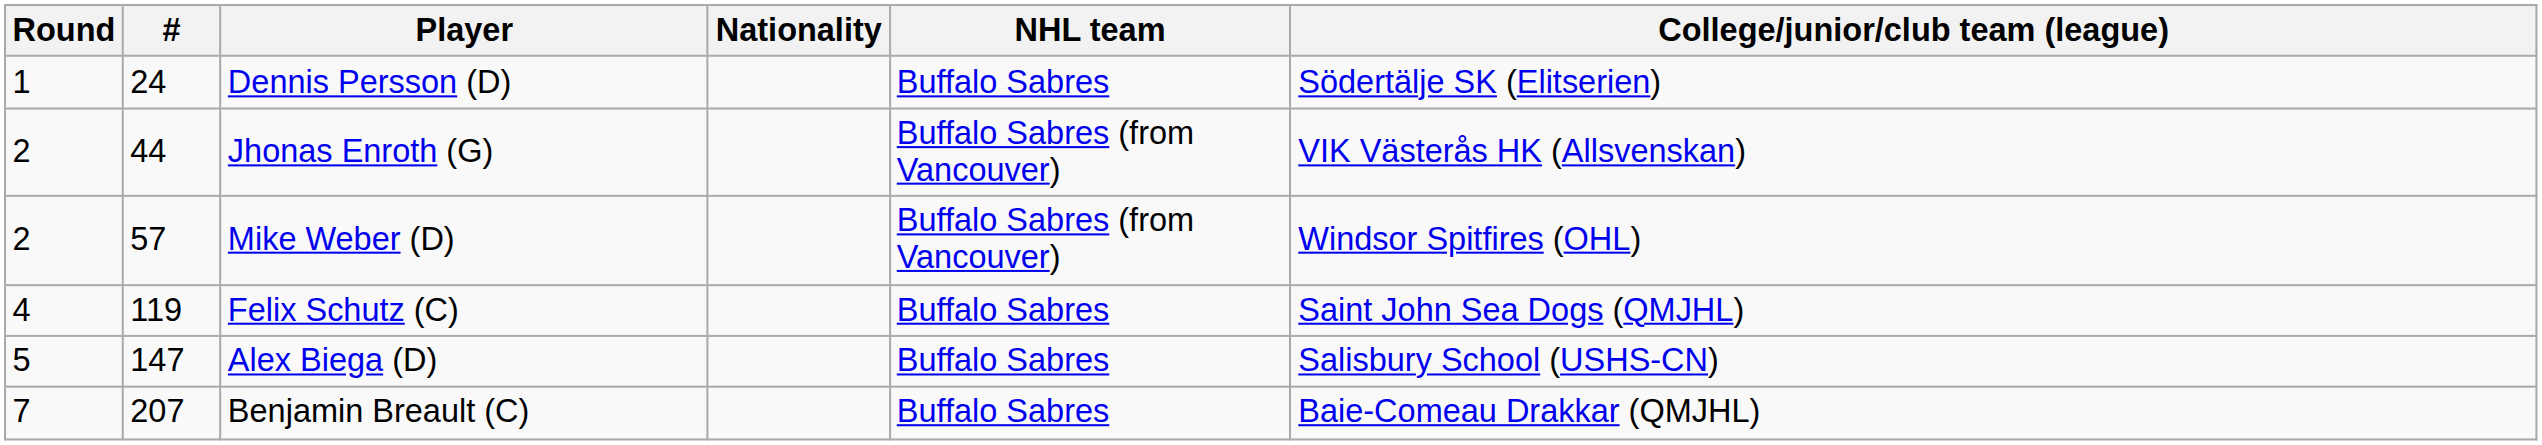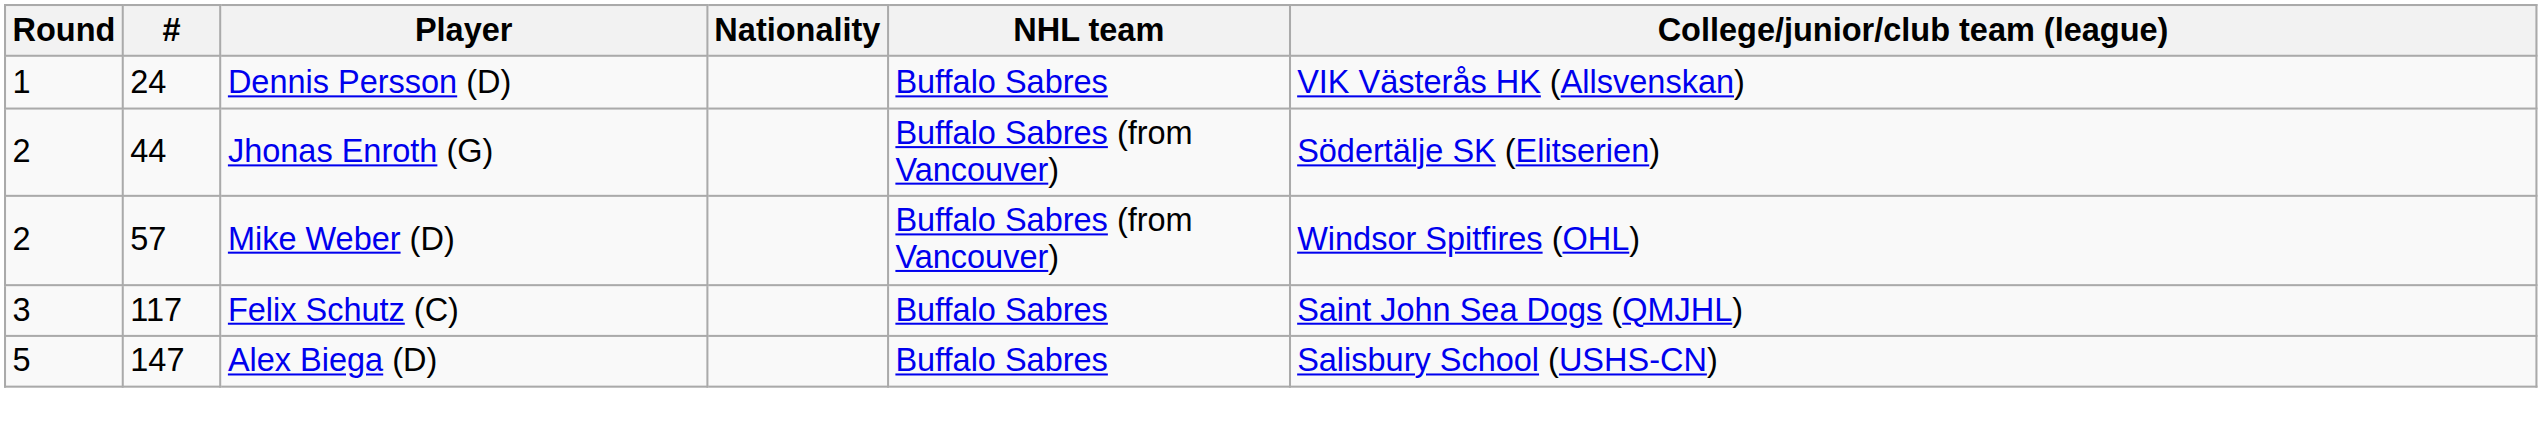Dennis Persson (D) | College/junior/club team (league): Södertälje SK (Elitserien) -> VIK Västerås HK (Allsvenskan)
Jhonas Enroth (G) | College/junior/club team (league): VIK Västerås HK (Allsvenskan) -> Södertälje SK (Elitserien)
Felix Schutz (C) | Round: 4 -> 3
Felix Schutz (C) | #: 119 -> 117
- row: 7 | 207 | Benjamin Breault (C) | Buffalo Sabres | Baie-Comeau Drakkar (QMJHL)
